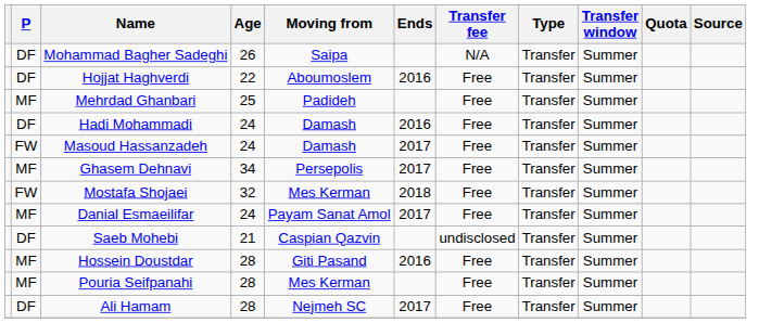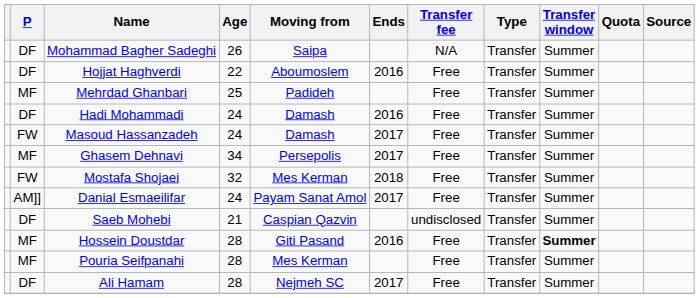Danial Esmaeilifar | P: MF -> AM]]
Hossein Doustdar | Transfer window: normal -> bold
